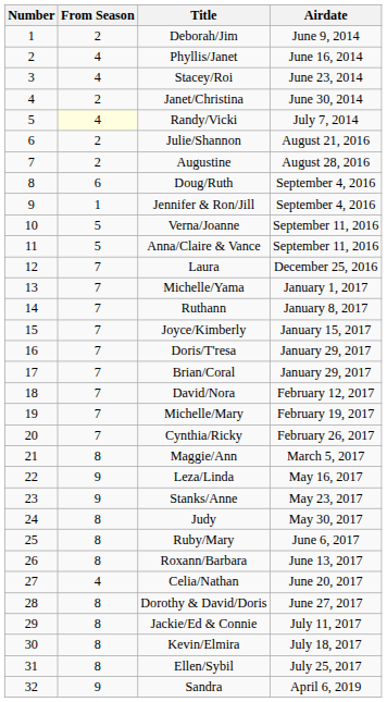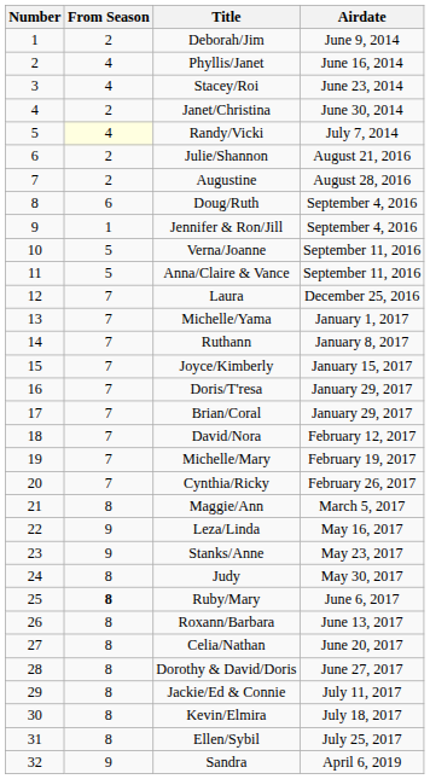Ruby/Mary | From Season: normal -> bold
Celia/Nathan | From Season: 4 -> 8
